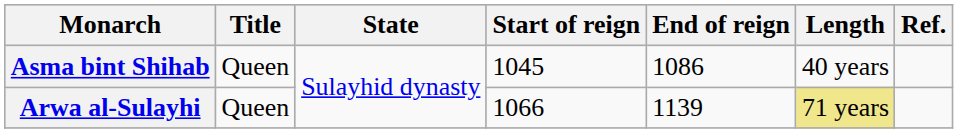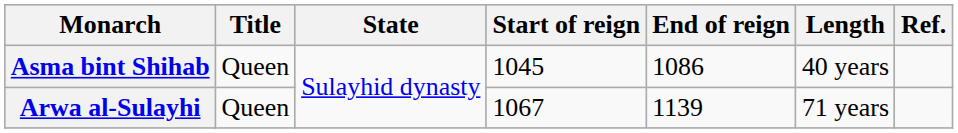Arwa al-Sulayhi | Start of reign: 1066 -> 1067
Arwa al-Sulayhi | Length: khaki background -> no background
